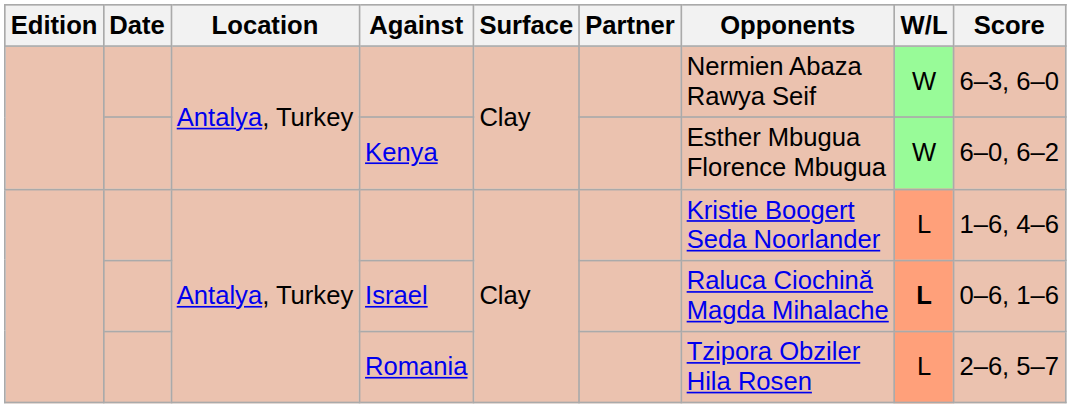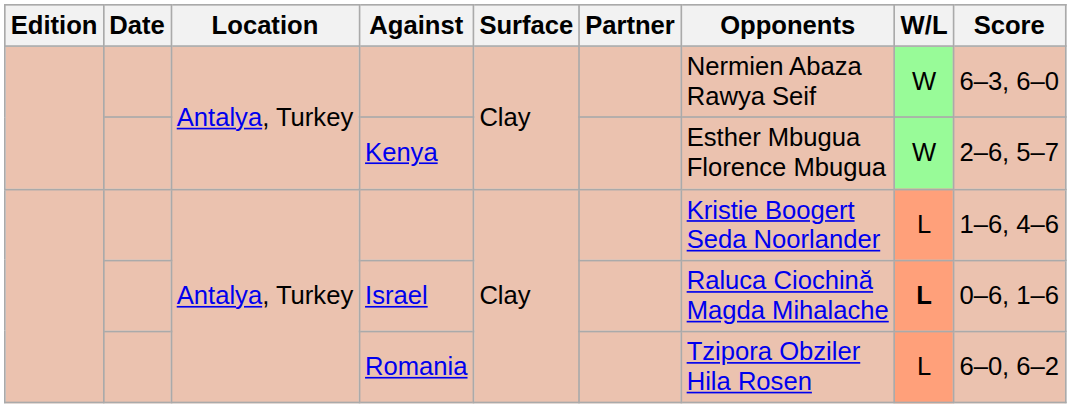Kenya | Score: 6–0, 6–2 -> 2–6, 5–7
Romania | Score: 2–6, 5–7 -> 6–0, 6–2
